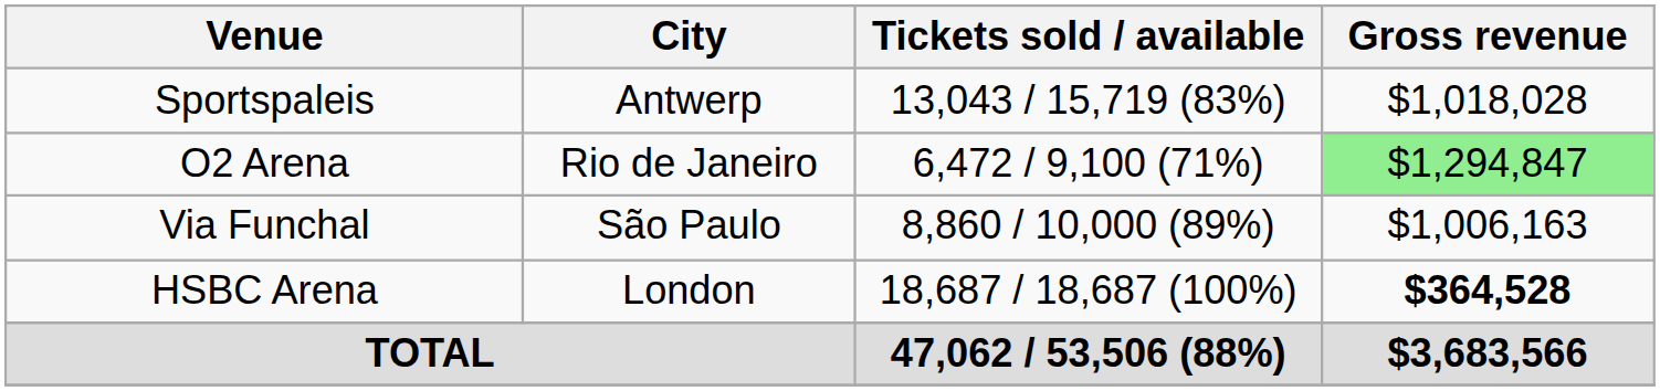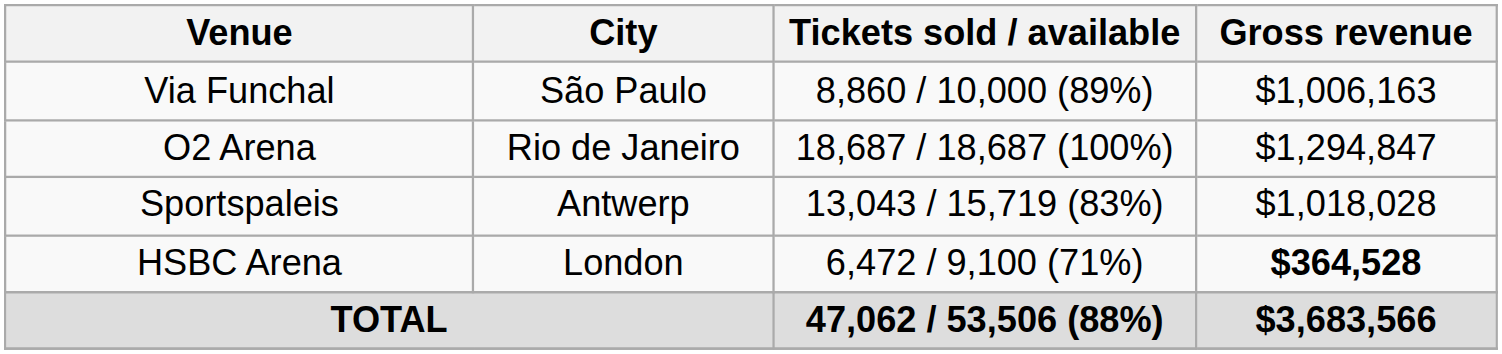rows swapped: Sportspaleis <-> Via Funchal
O2 Arena | Tickets sold / available: 6,472 / 9,100 (71%) -> 18,687 / 18,687 (100%)
O2 Arena | Gross revenue: lightgreen background -> no background
HSBC Arena | Tickets sold / available: 18,687 / 18,687 (100%) -> 6,472 / 9,100 (71%)
